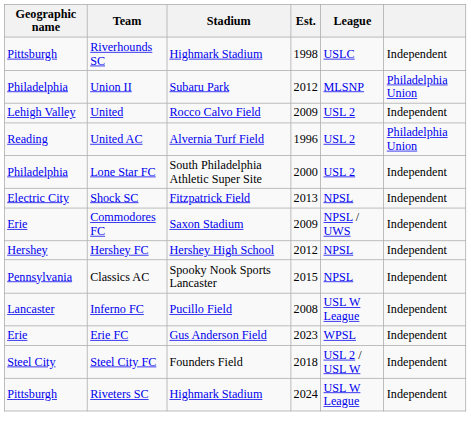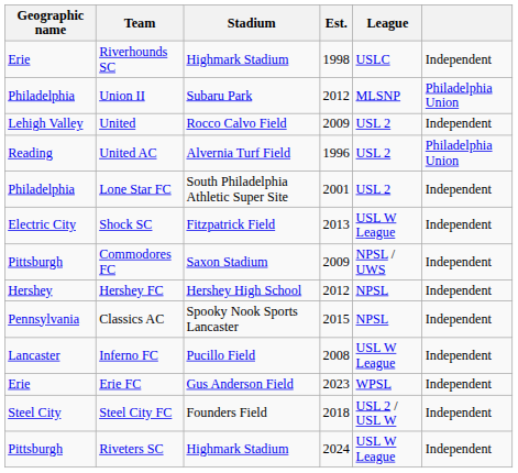Riverhounds SC | Geographic name: Pittsburgh -> Erie
Lone Star FC | Est.: 2000 -> 2001
Shock SC | League: NPSL -> USL W League
Commodores FC | Geographic name: Erie -> Pittsburgh
